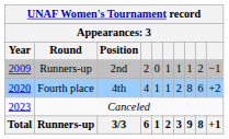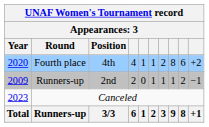rows swapped: Runners-up / 2nd <-> Fourth place
